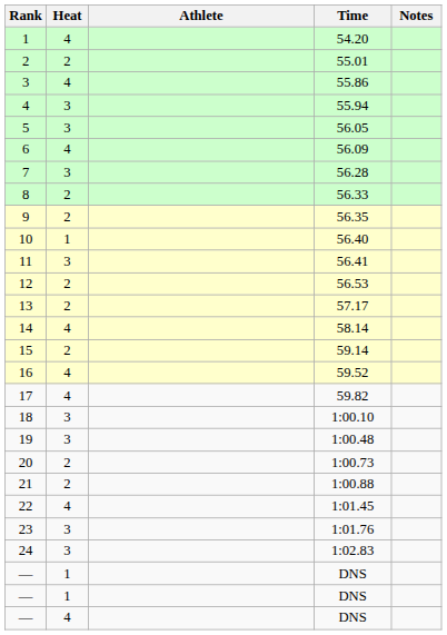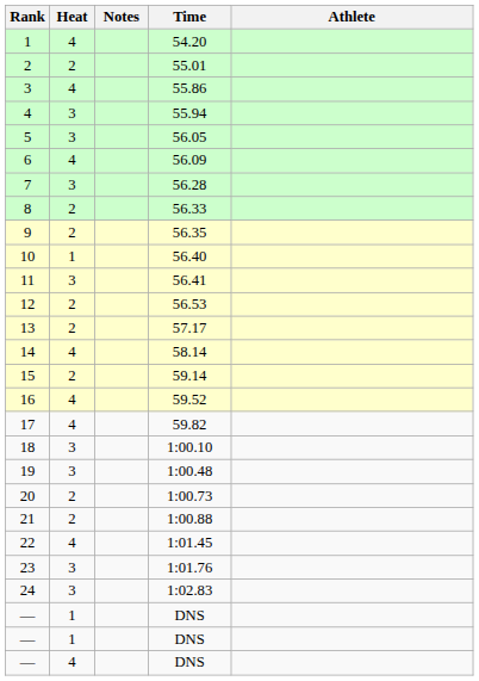columns swapped: Athlete <-> Notes
